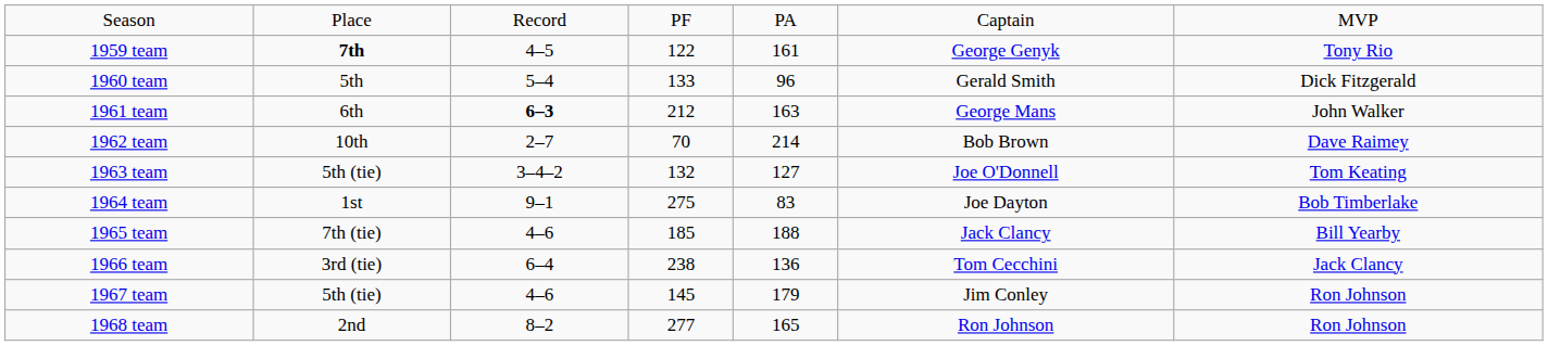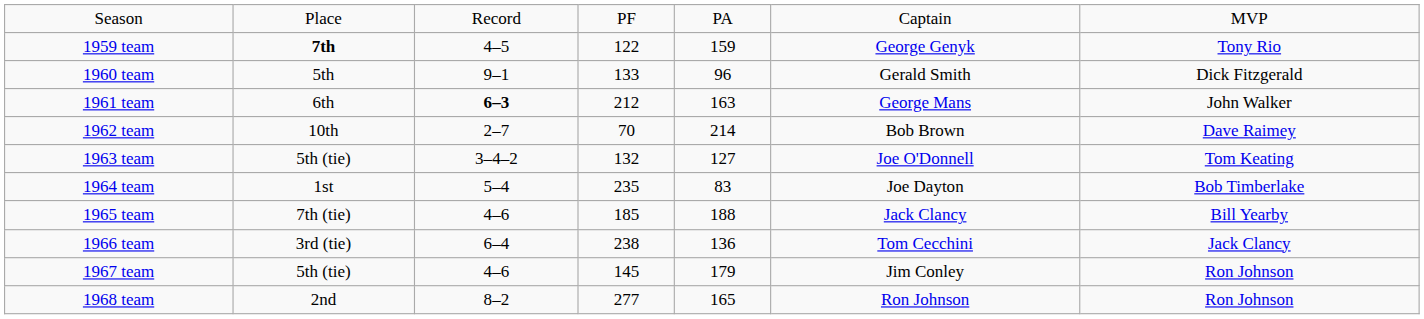1959 team | column 5: 161 -> 159
1960 team | column 3: 5–4 -> 9–1
1964 team | column 3: 9–1 -> 5–4
1964 team | column 4: 275 -> 235
